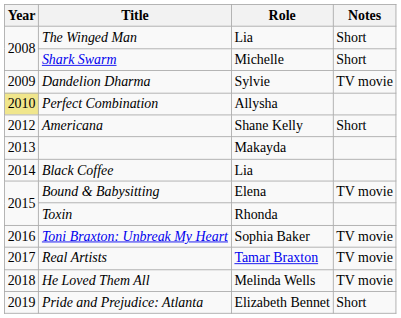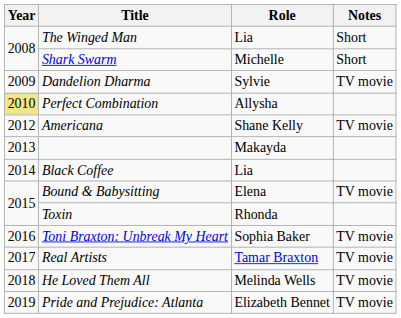Americana | Notes: Short -> TV movie
Pride and Prejudice: Atlanta | Notes: Short -> TV movie
